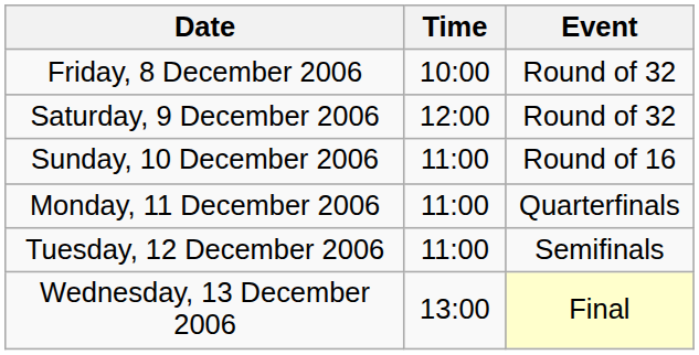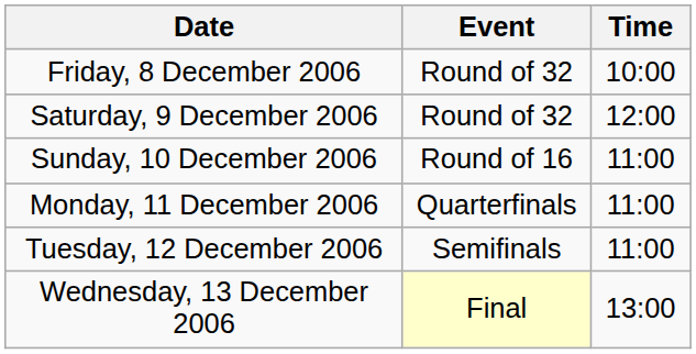columns swapped: Time <-> Event
